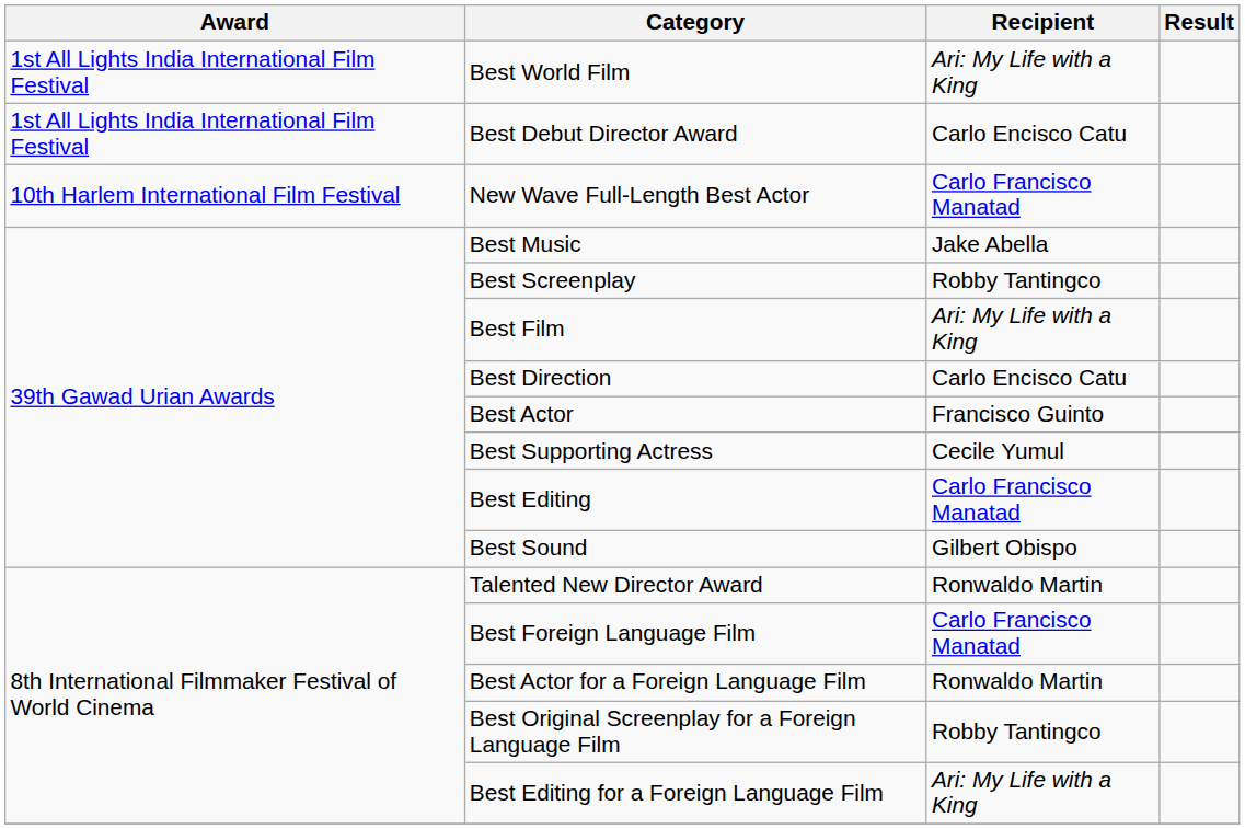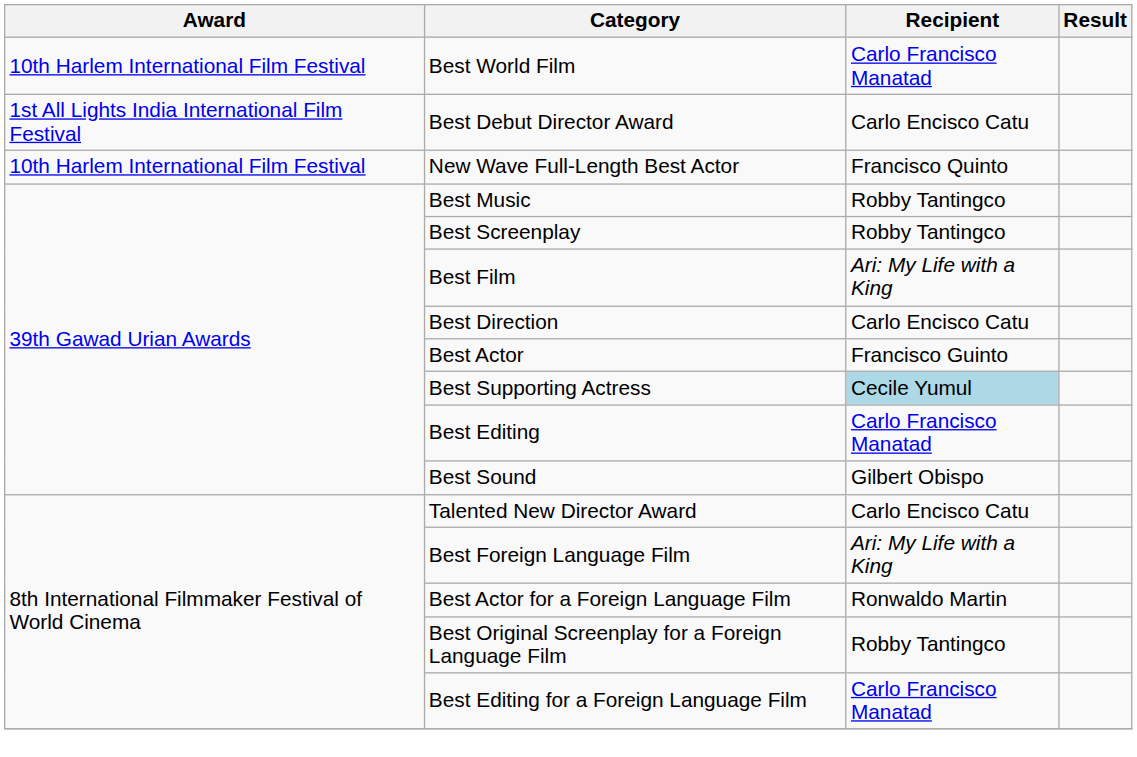Best World Film | Award: 1st All Lights India International Film Festival -> 10th Harlem International Film Festival
Best World Film | Recipient: Ari: My Life with a King -> Carlo Francisco Manatad
New Wave Full-Length Best Actor | Recipient: Carlo Francisco Manatad -> Francisco Quinto
Best Music | Recipient: Jake Abella -> Robby Tantingco
Best Supporting Actress | Recipient: no background -> lightblue background
Talented New Director Award | Recipient: Ronwaldo Martin -> Carlo Encisco Catu
Best Foreign Language Film | Recipient: Carlo Francisco Manatad -> Ari: My Life with a King
Best Editing for a Foreign Language Film | Recipient: Ari: My Life with a King -> Carlo Francisco Manatad
